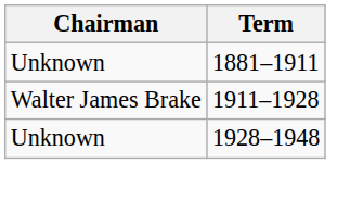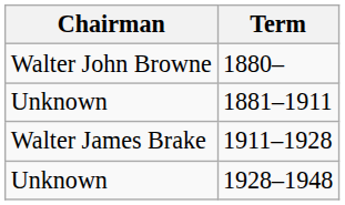+ row: Walter John Browne | 1880–
